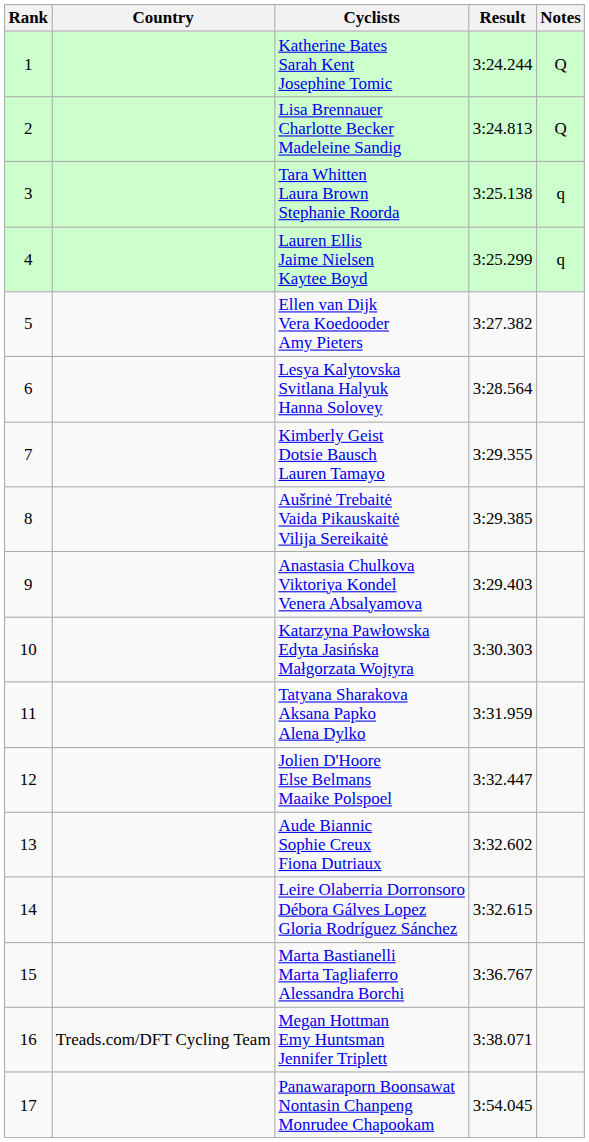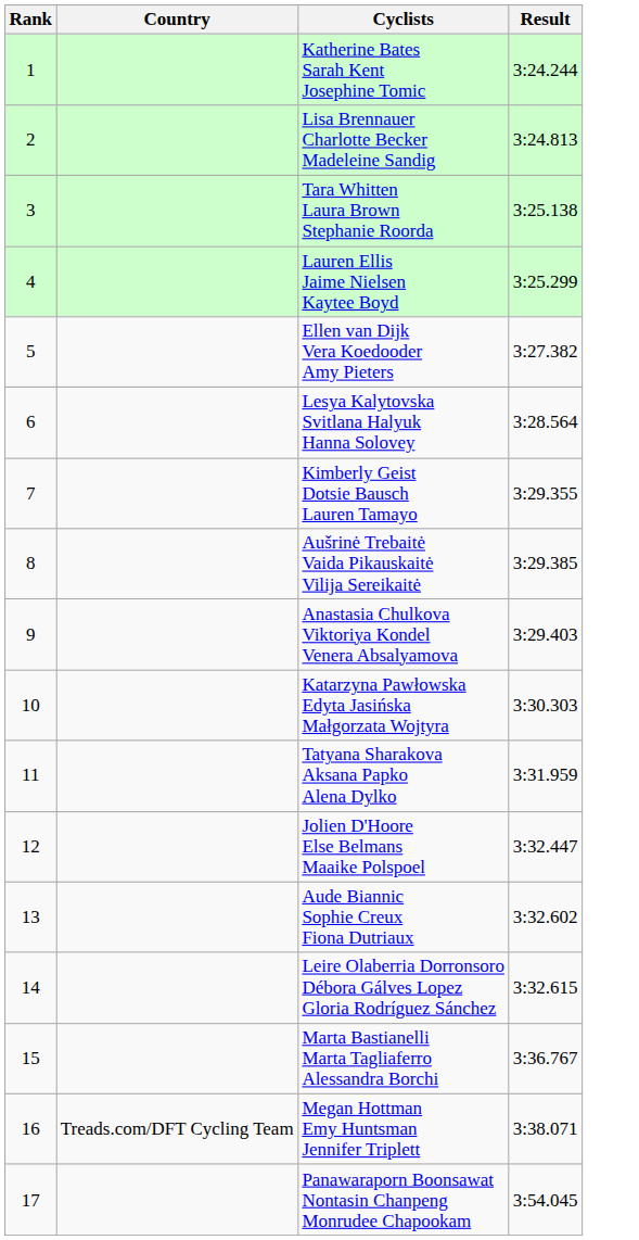- column: Notes | Q | Q | q | q
